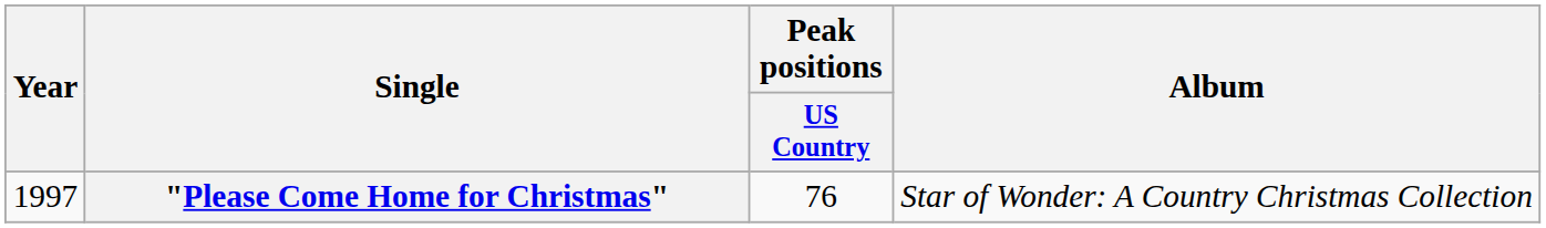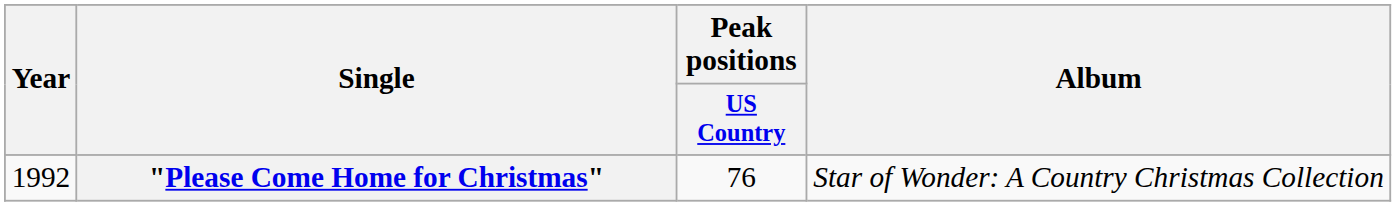"Please Come Home for Christmas" | Year: 1997 -> 1992
